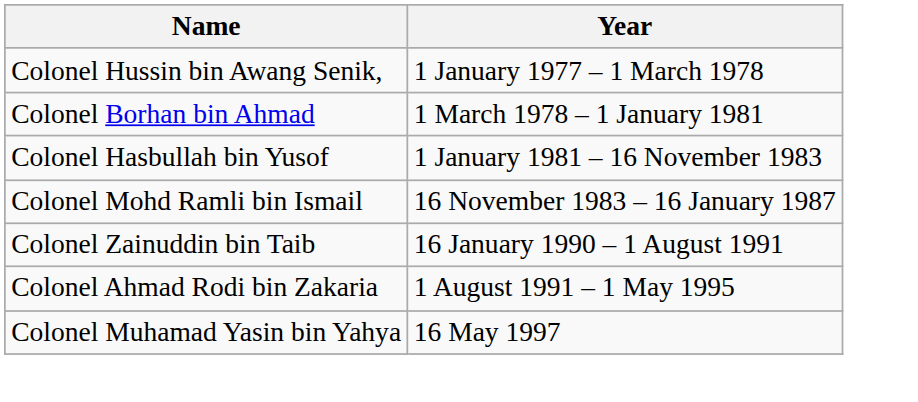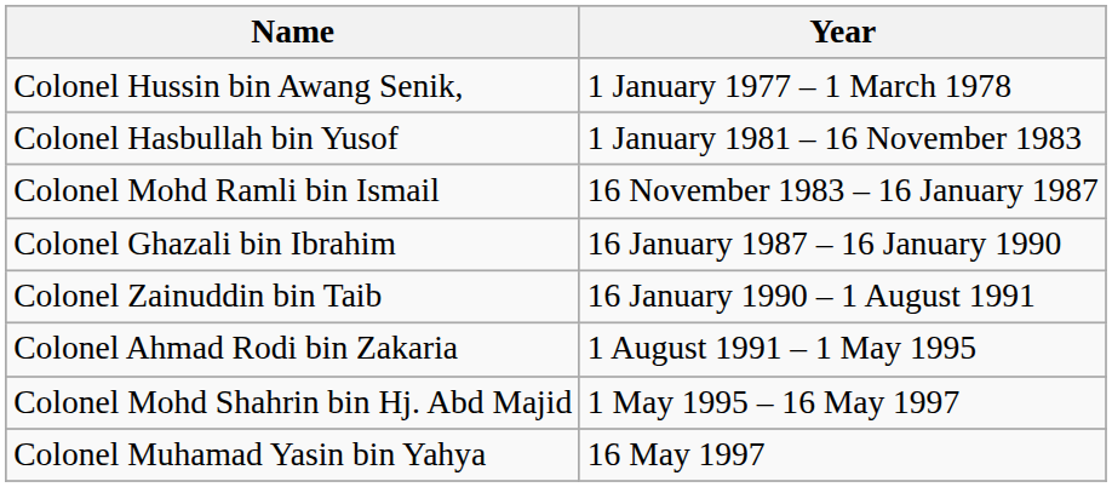- row: Colonel Borhan bin Ahmad | 1 March 1978 – 1 January 1981
+ row: Colonel Ghazali bin Ibrahim | 16 January 1987 – 16 January 1990
+ row: Colonel Mohd Shahrin bin Hj. Abd Majid | 1 May 1995 – 16 May 1997
